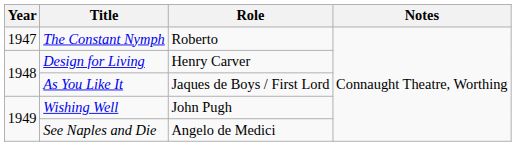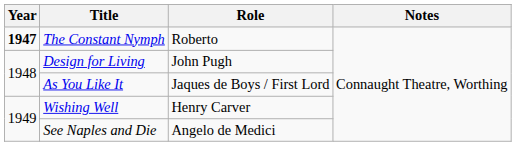The Constant Nymph | Year: normal -> bold
Design for Living | Role: Henry Carver -> John Pugh
Wishing Well | Role: John Pugh -> Henry Carver
